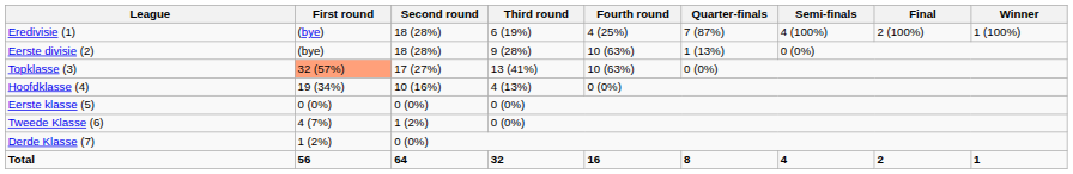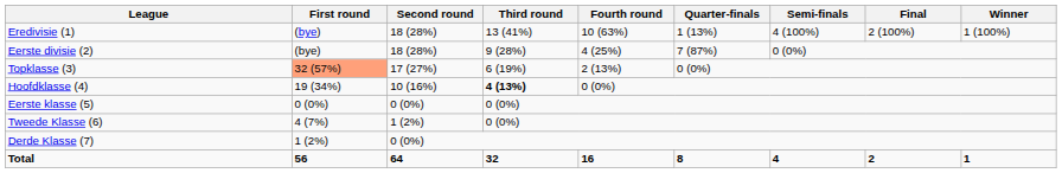Eredivisie (1) | Third round: 6 (19%) -> 13 (41%)
Eredivisie (1) | Fourth round: 4 (25%) -> 10 (63%)
Eredivisie (1) | Quarter-finals: 7 (87%) -> 1 (13%)
Eerste divisie (2) | Fourth round: 10 (63%) -> 4 (25%)
Eerste divisie (2) | Quarter-finals: 1 (13%) -> 7 (87%)
Topklasse (3) | Third round: 13 (41%) -> 6 (19%)
Topklasse (3) | Fourth round: 10 (63%) -> 2 (13%)
Hoofdklasse (4) | Third round: normal -> bold
